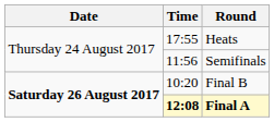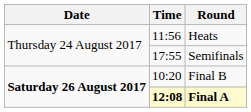Heats | Time: 17:55 -> 11:56
Semifinals | Time: 11:56 -> 17:55
